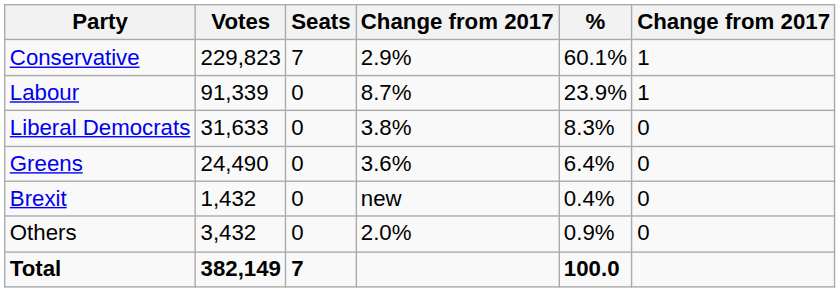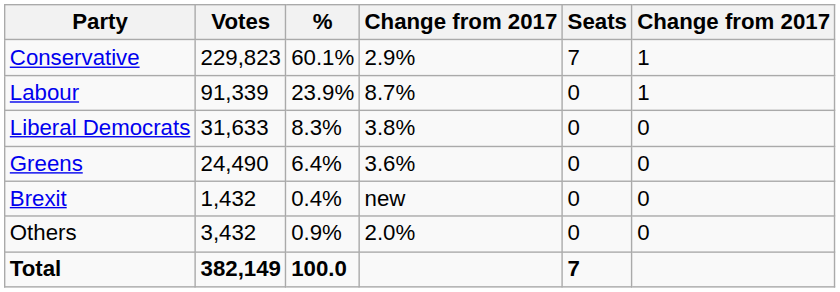columns swapped: % <-> Seats
